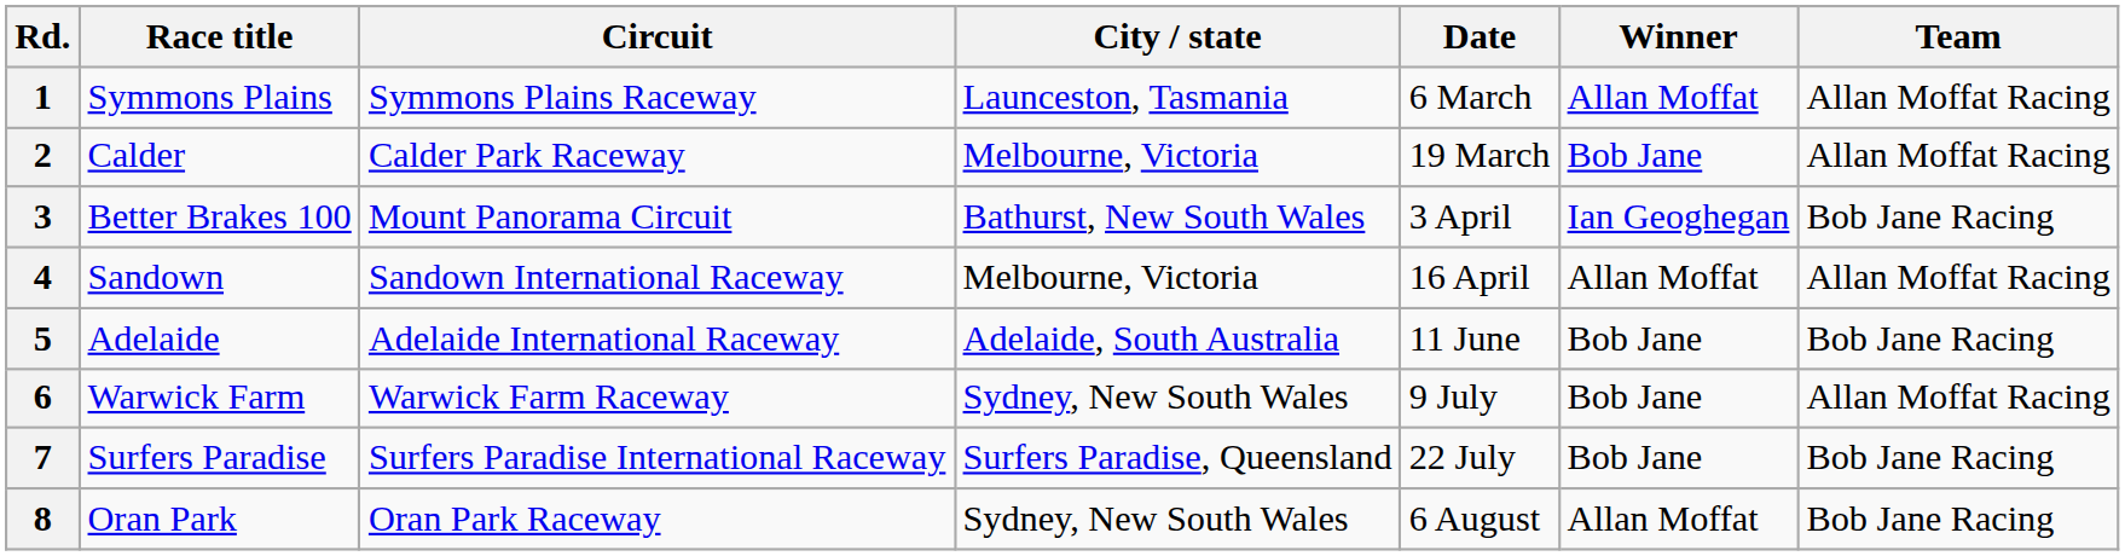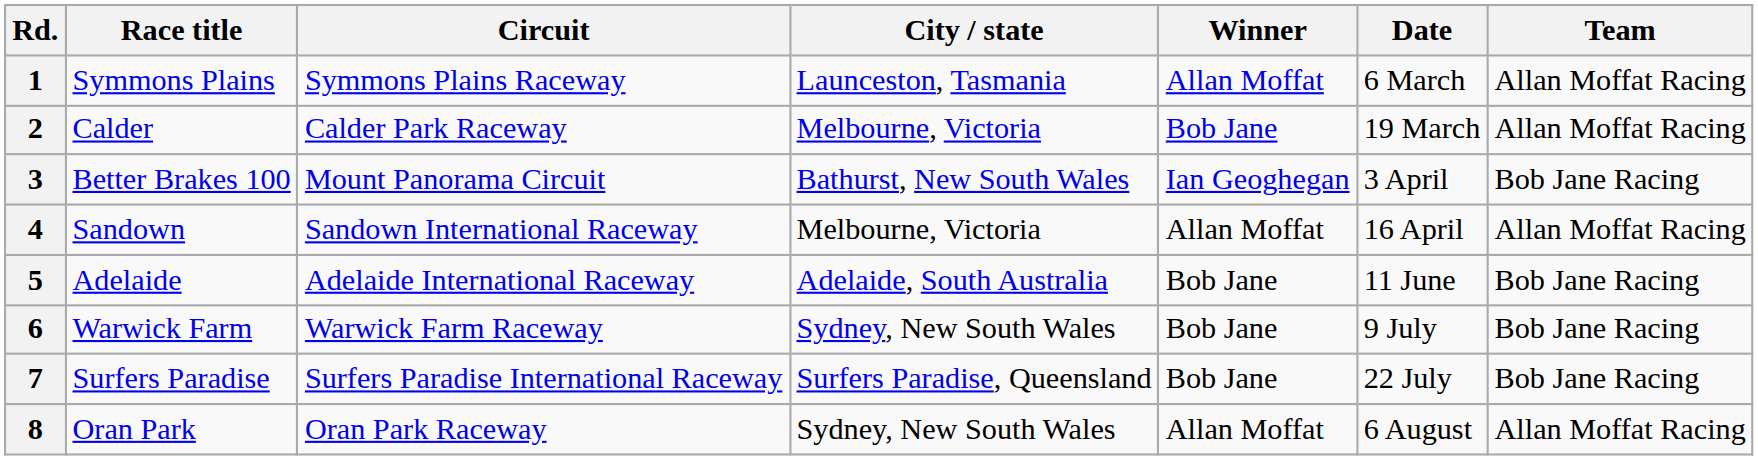columns swapped: Date <-> Winner
6 | Team: Allan Moffat Racing -> Bob Jane Racing
8 | Team: Bob Jane Racing -> Allan Moffat Racing
